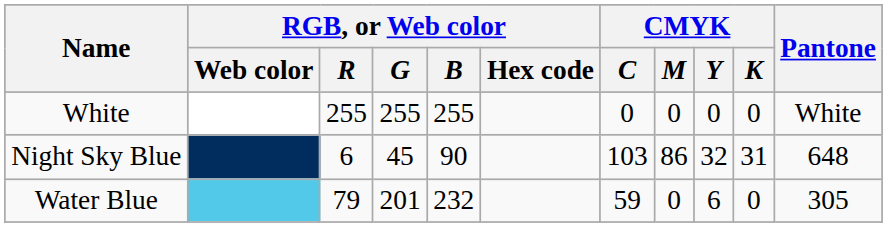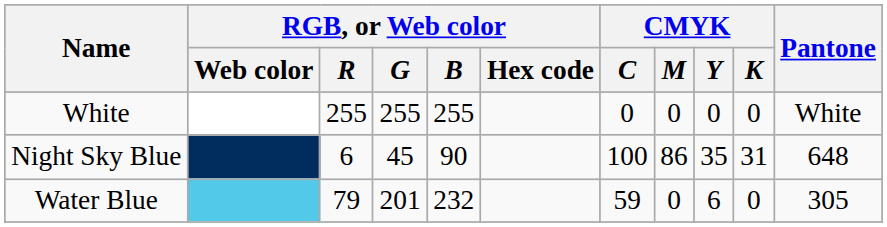Night Sky Blue | CMYK / C: 103 -> 100
Night Sky Blue | CMYK / Y: 32 -> 35
